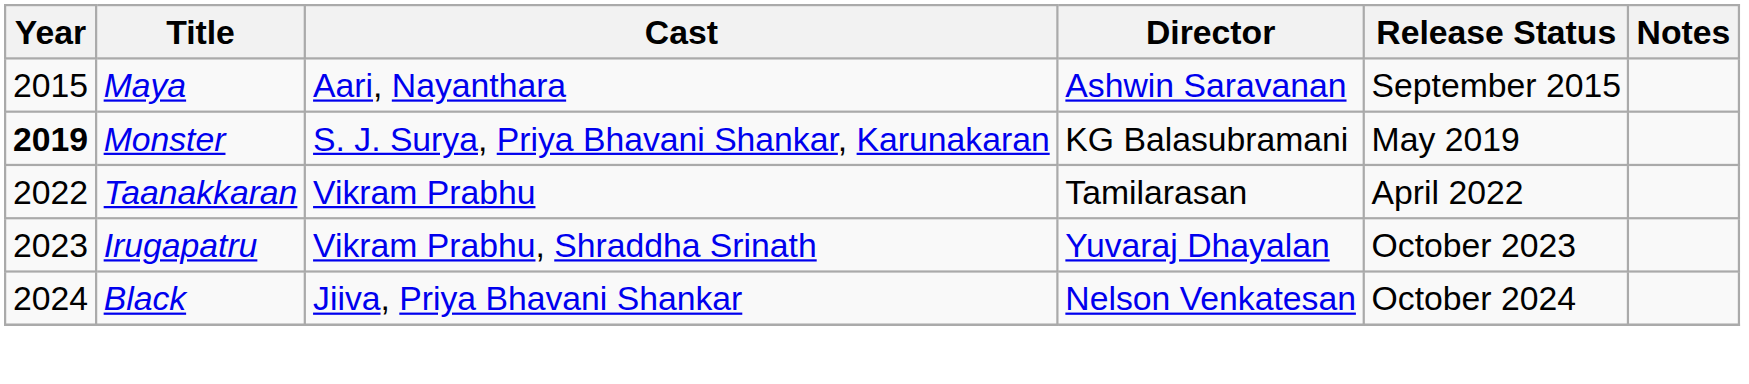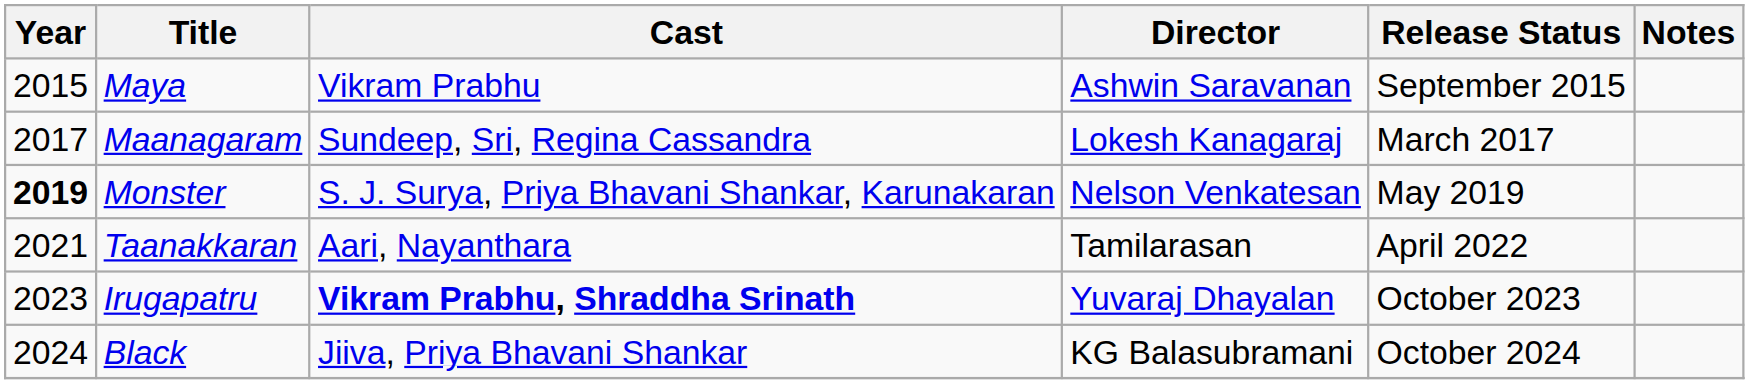Maya | Cast: Aari, Nayanthara -> Vikram Prabhu
+ row: 2017 | Maanagaram | Sundeep, Sri, Regina Cassandra | Lokesh Kanagaraj | March 2017
Monster | Director: KG Balasubramani -> Nelson Venkatesan
Taanakkaran | Year: 2022 -> 2021
Taanakkaran | Cast: Vikram Prabhu -> Aari, Nayanthara
Irugapatru | Cast: normal -> bold
Black | Director: Nelson Venkatesan -> KG Balasubramani
